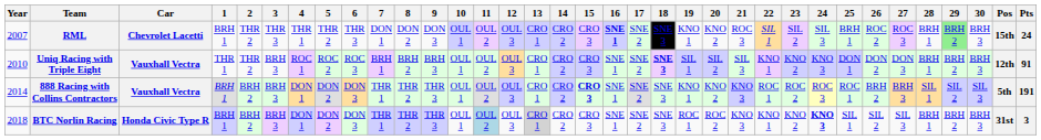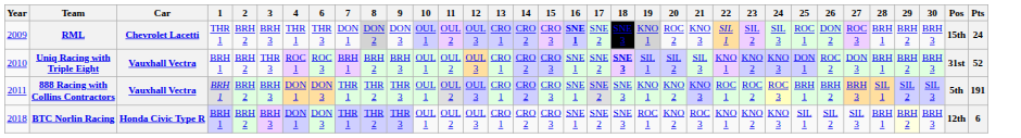- column: 5 | THR 2 | ROC 2 | DON 2 | DON 2
RML | Year: 2007 -> 2009
RML | 1: BRH 1 -> THR 1
RML | 2: THR 2 -> BRH 2
RML | 3: THR 3 -> BRH 3
RML | 8: no background -> lightgrey background
RML | 19: no background -> lightgrey background
RML | 20: KNO 2 -> ROC 2
RML | 21: ROC 3 -> KNO 3
RML | 25: BRH 1 -> ROC 1
RML | 26: ROC 2 -> DON 2
RML | 29: lightgreen background -> no background
Uniq Racing with Triple Eight | 1: THR 1 -> BRH 1
Uniq Racing with Triple Eight | 2: THR 2 -> BRH 2
Uniq Racing with Triple Eight | 3: BRH 3 -> THR 3
Uniq Racing with Triple Eight | 26: DON 2 -> ROC 2
Uniq Racing with Triple Eight | Pos: 12th -> 31st
Uniq Racing with Triple Eight | Pts: 91 -> 52
888 Racing with Collins Contractors | Year: 2014 -> 2011
888 Racing with Collins Contractors | 15: bold -> normal
888 Racing with Collins Contractors | 25: ROC 1 -> BRH 1
BTC Norlin Racing | 11: lightblue background -> no background
BTC Norlin Racing | 13: lightgrey background -> no background
BTC Norlin Racing | 20: ROC 2 -> KNO 2
BTC Norlin Racing | 21: KNO 3 -> ROC 3
BTC Norlin Racing | 24: bold -> normal
BTC Norlin Racing | 29: no background -> lightyellow background
BTC Norlin Racing | Pos: 31st -> 12th
BTC Norlin Racing | Pts: 3 -> 6
